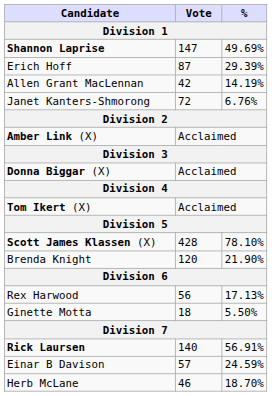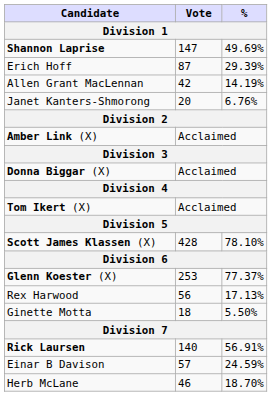Janet Kanters-Shmorong | Vote: 72 -> 20
- row: Brenda Knight | 120 | 21.90%
+ row: Glenn Koester (X) | 253 | 77.37%
